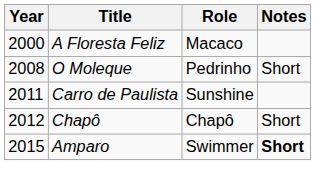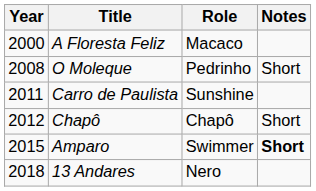+ row: 2018 | 13 Andares | Nero
